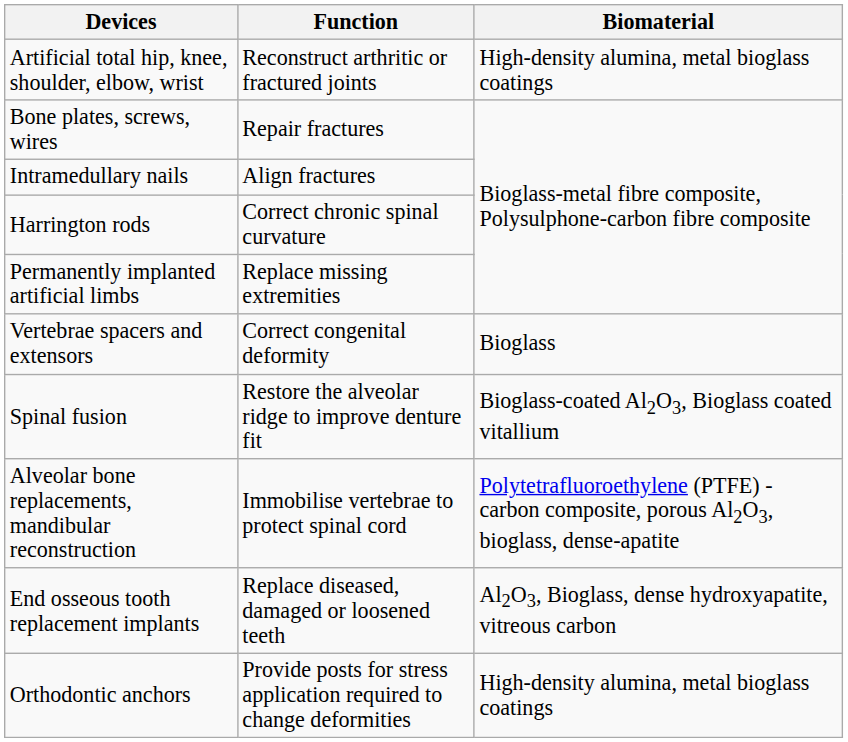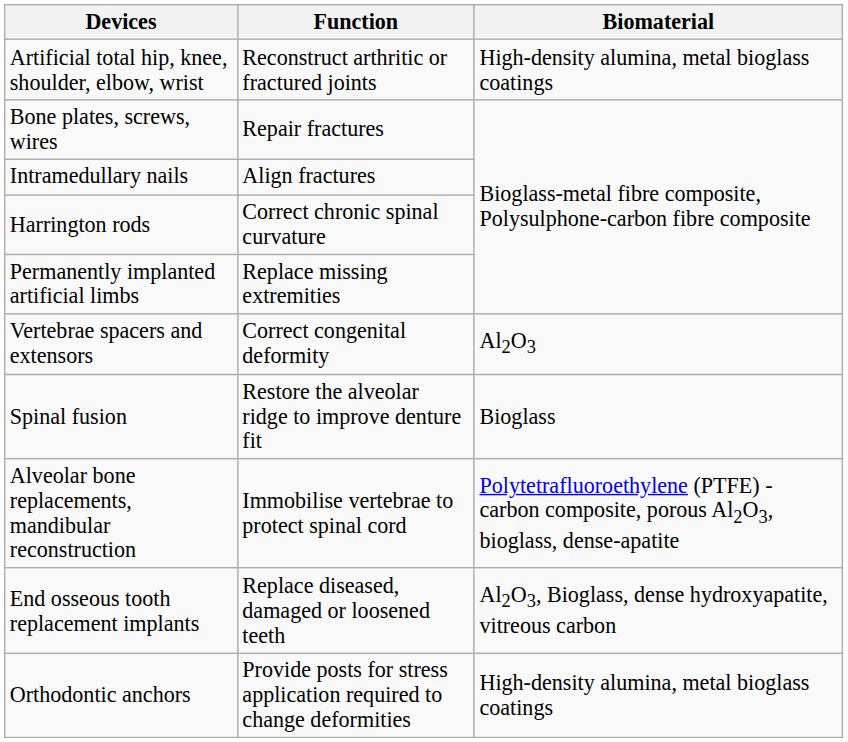Vertebrae spacers and extensors | Biomaterial: Bioglass -> Al2O3
Spinal fusion | Biomaterial: Bioglass-coated Al2O3, Bioglass coated vitallium -> Bioglass
